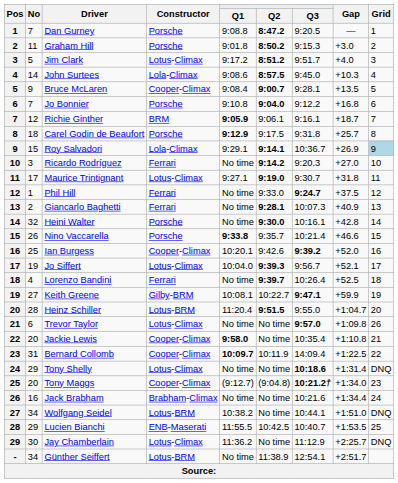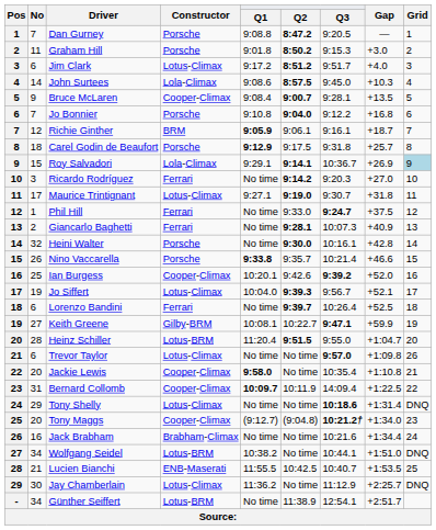Jim Clark | No: 5 -> 6
Lorenzo Bandini | No: 4 -> 6
Lucien Bianchi | No: 29 -> 21
